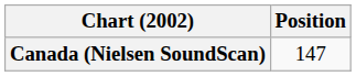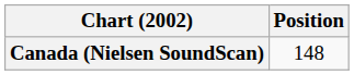Canada (Nielsen SoundScan) | Position: 147 -> 148
